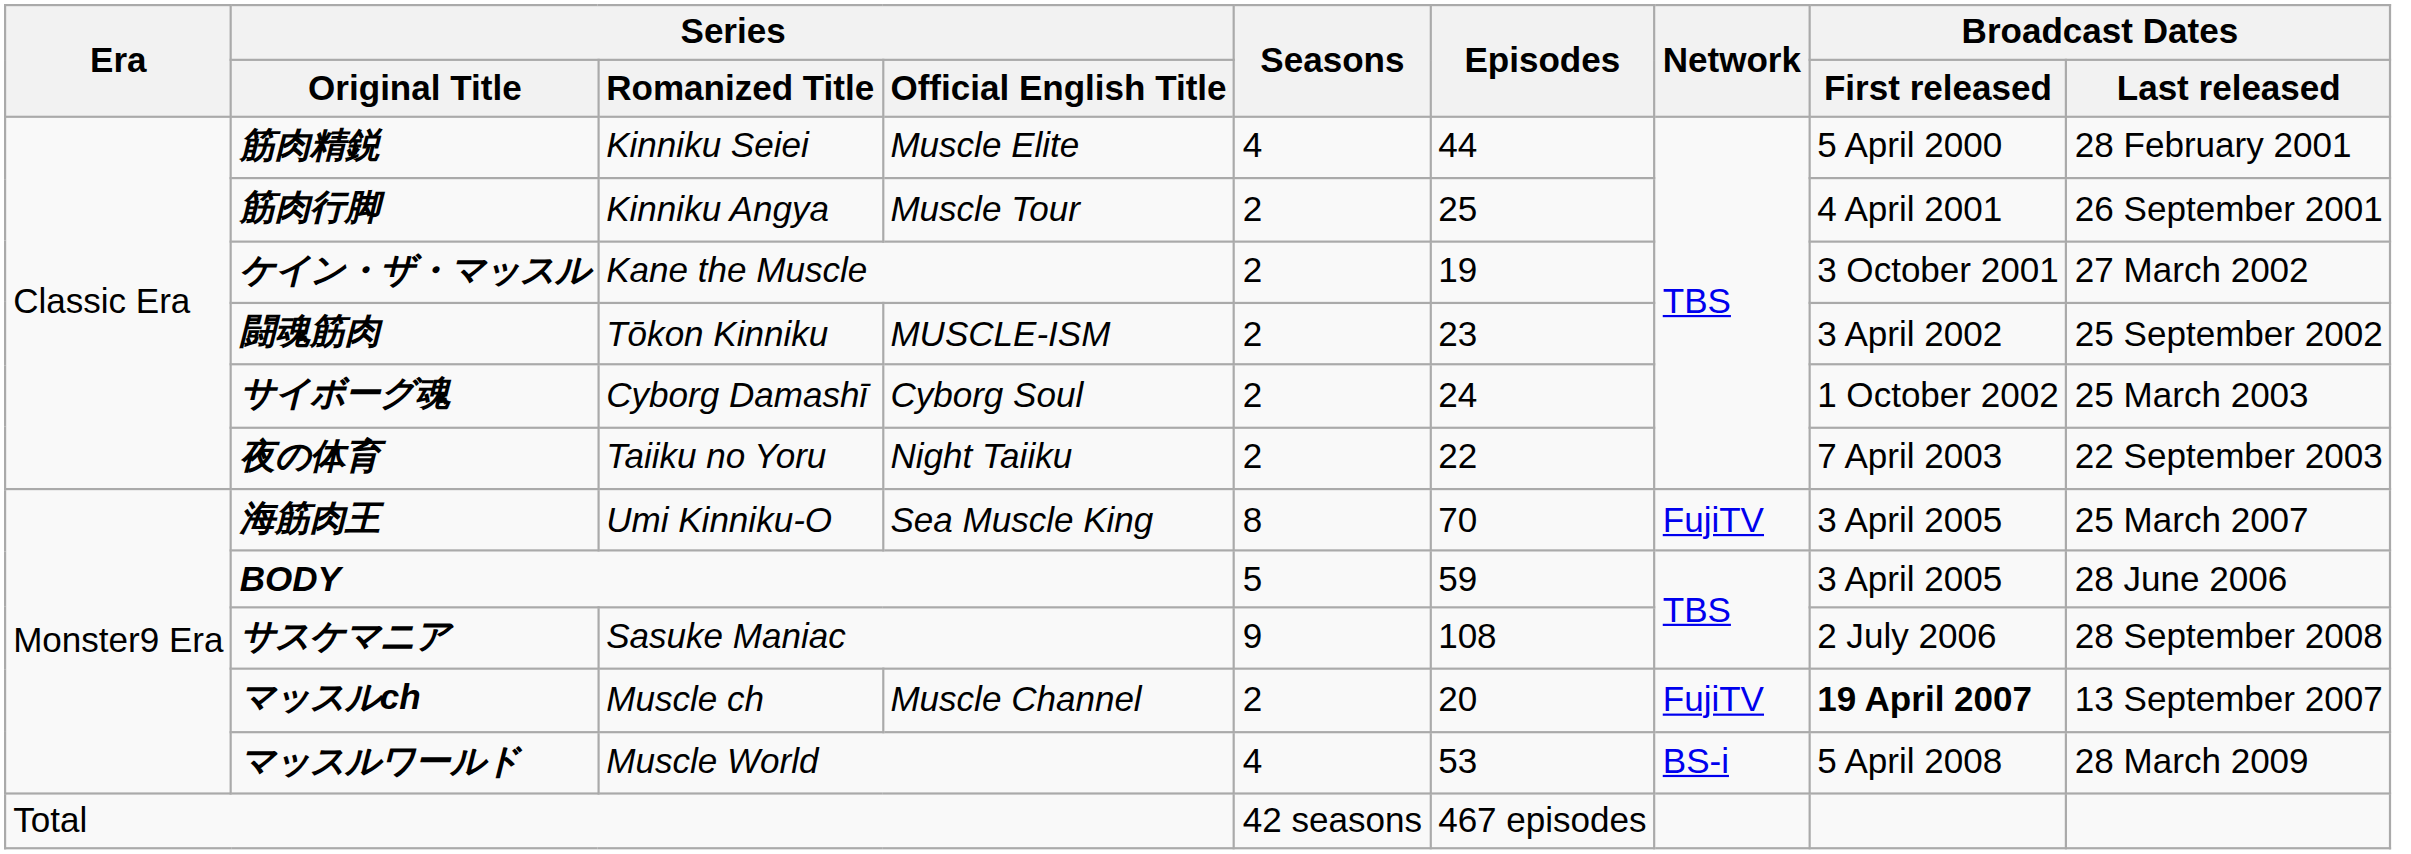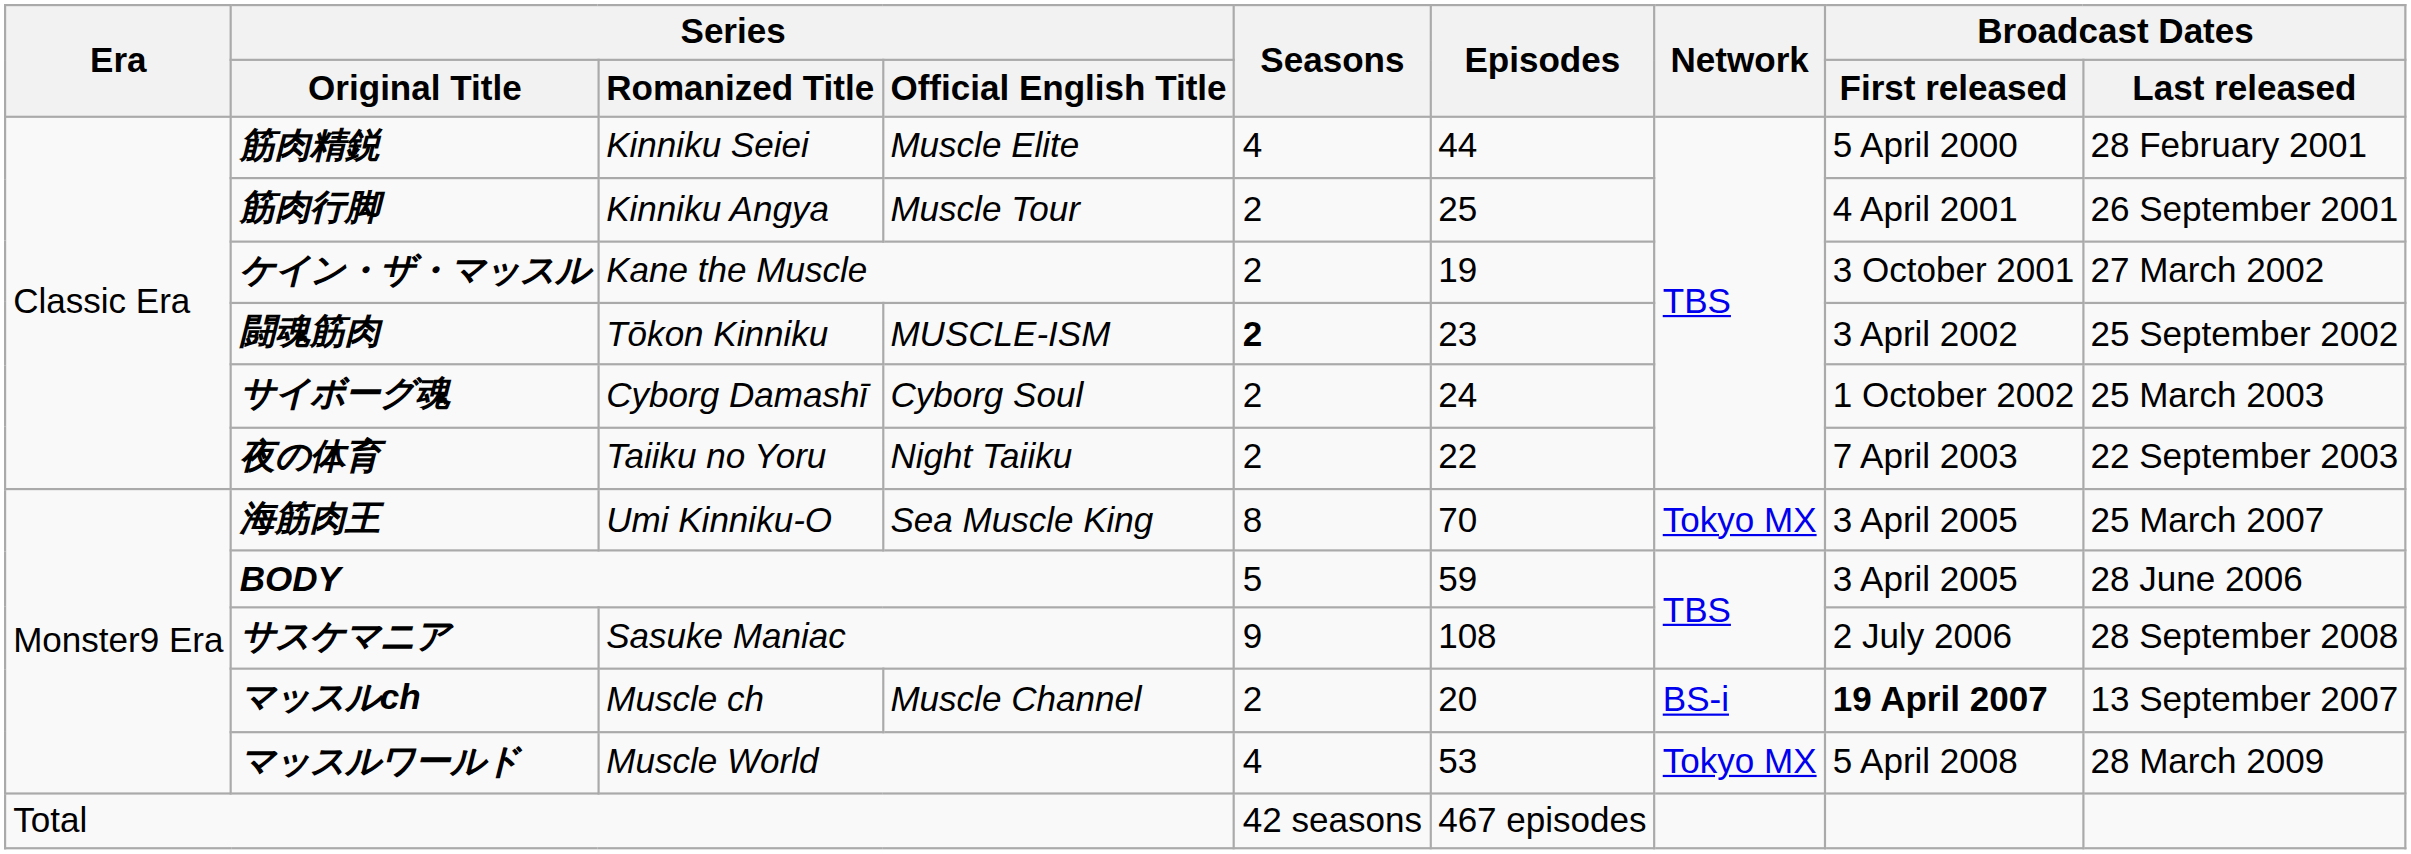闘魂筋肉 | Seasons: normal -> bold
海筋肉王 | Network: FujiTV -> Tokyo MX
マッスルch | Network: FujiTV -> BS-i
マッスルワールド | Network: BS-i -> Tokyo MX
